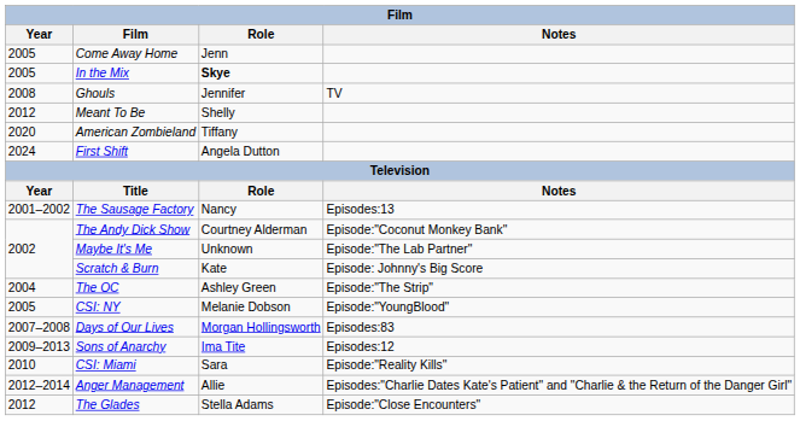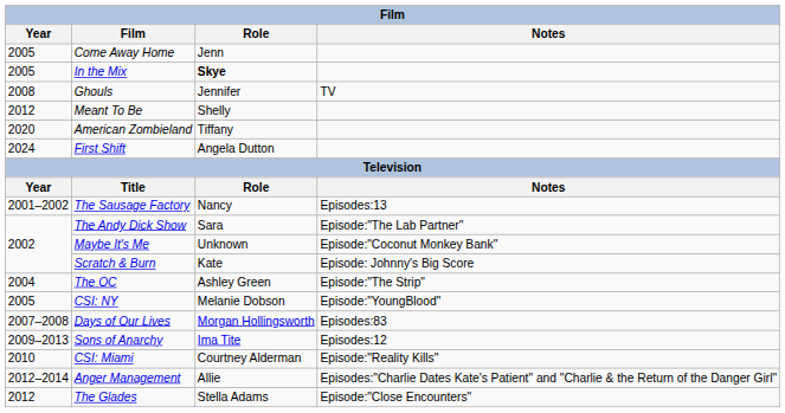The Andy Dick Show | Role: Courtney Alderman -> Sara
The Andy Dick Show | Notes: Episode:"Coconut Monkey Bank" -> Episode:"The Lab Partner"
Maybe It's Me | Notes: Episode:"The Lab Partner" -> Episode:"Coconut Monkey Bank"
CSI: Miami | Role: Sara -> Courtney Alderman
